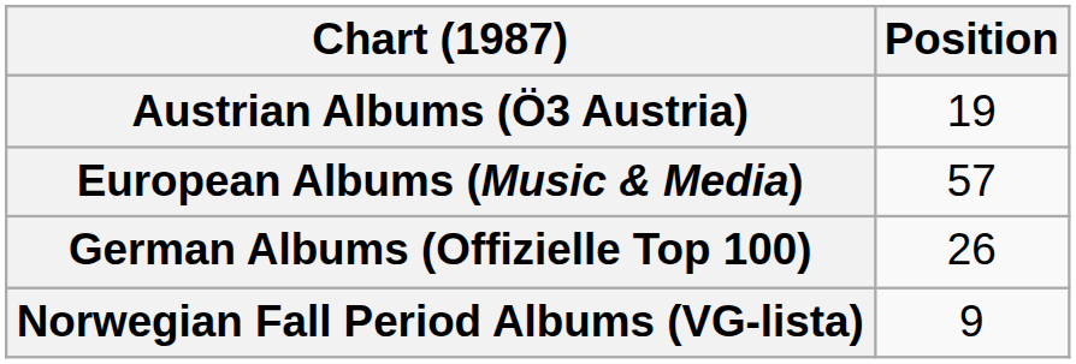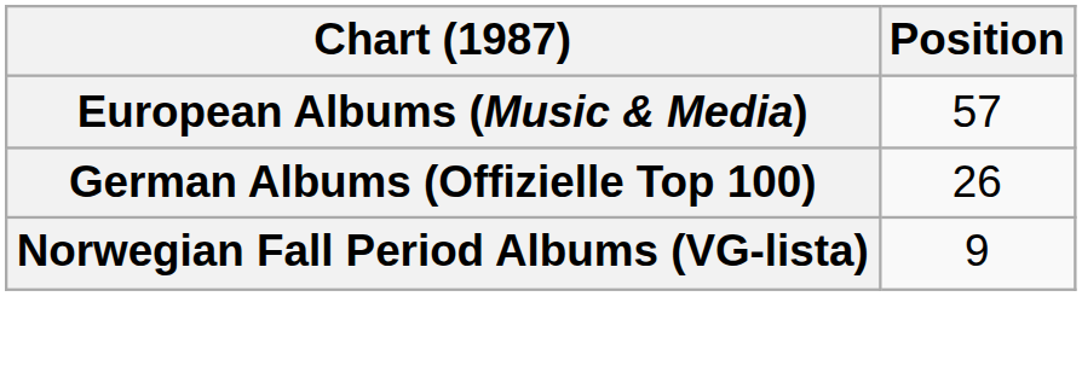- row: Austrian Albums (Ö3 Austria) | 19
